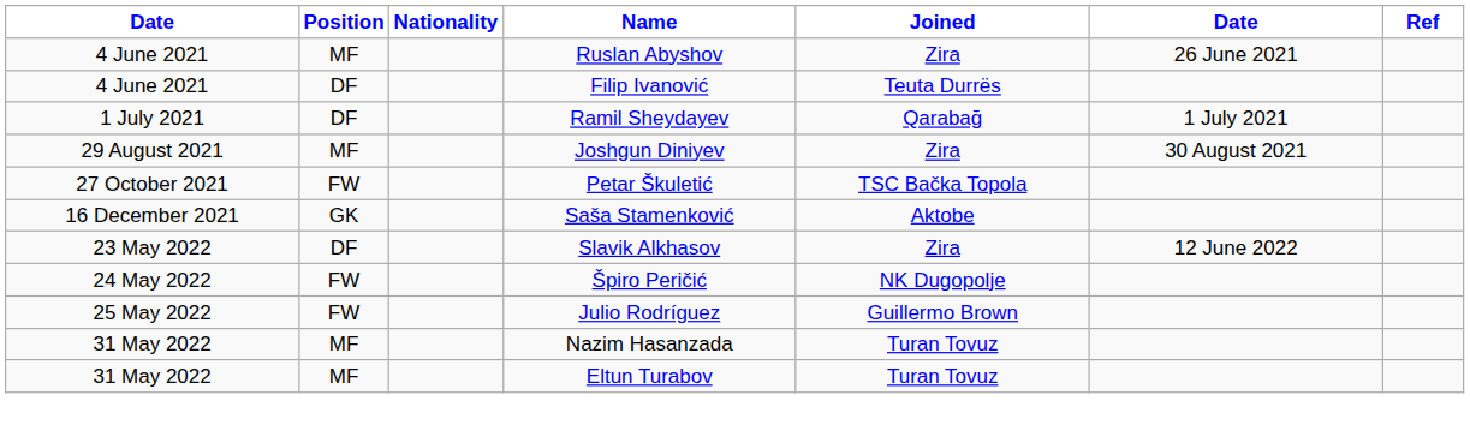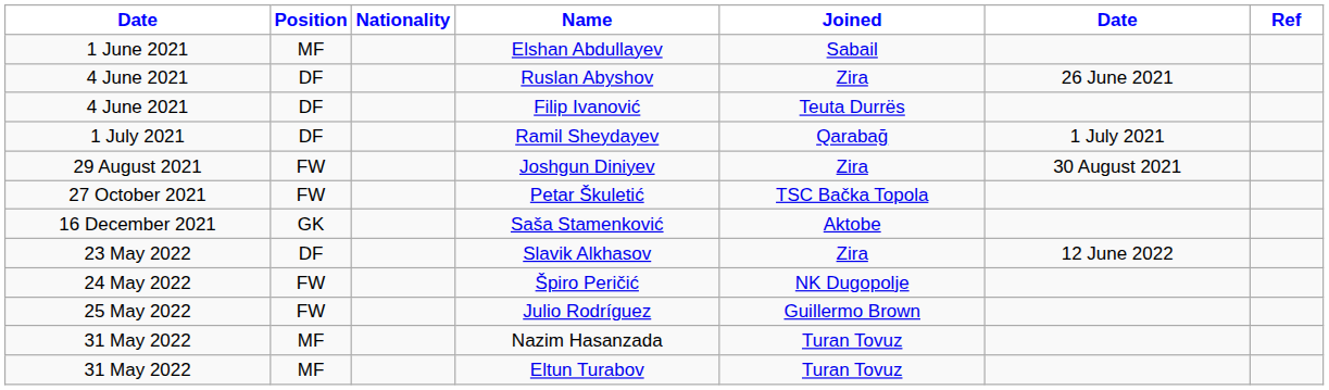+ row: 1 June 2021 | MF | Elshan Abdullayev | Sabail
Ruslan Abyshov | Position: MF -> DF
Joshgun Diniyev | Position: MF -> FW
